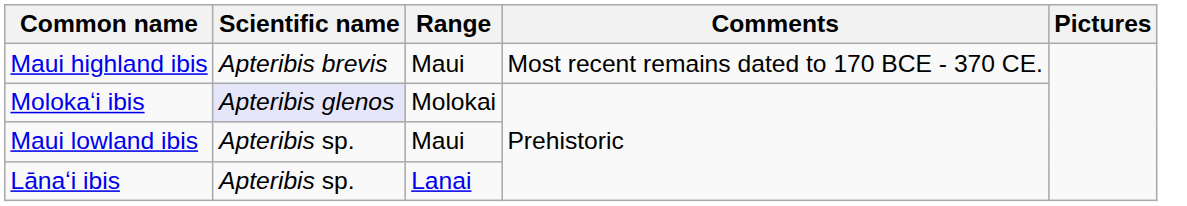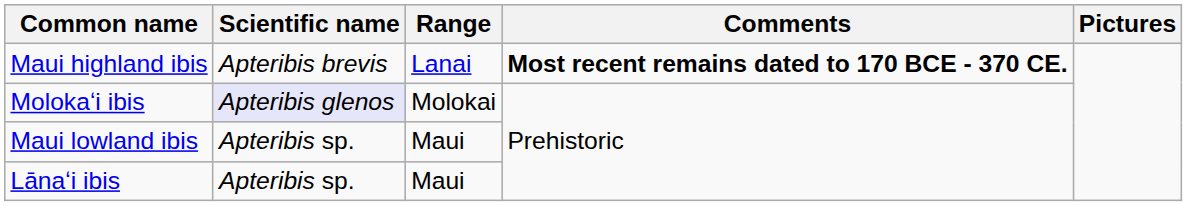Maui highland ibis | Range: Maui -> Lanai
Maui highland ibis | Comments: normal -> bold
Lānaʻi ibis | Range: Lanai -> Maui
